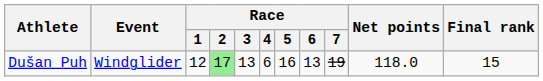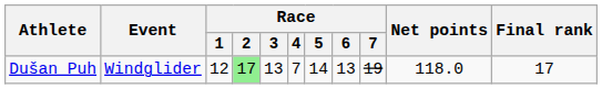Dušan Puh | Race / 4: 6 -> 7
Dušan Puh | Race / 5: 16 -> 14
Dušan Puh | Final rank: 15 -> 17
